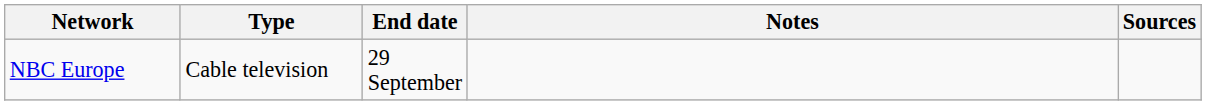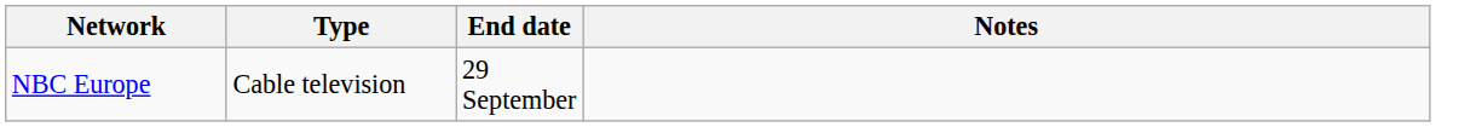- column: Sources
